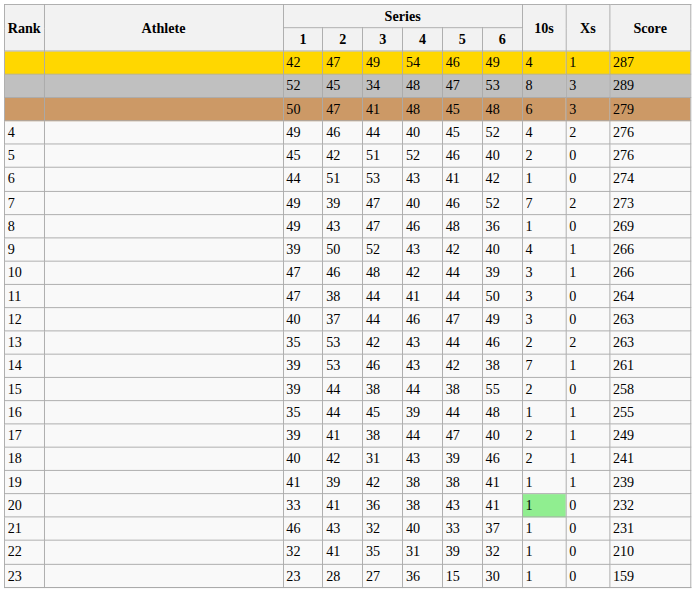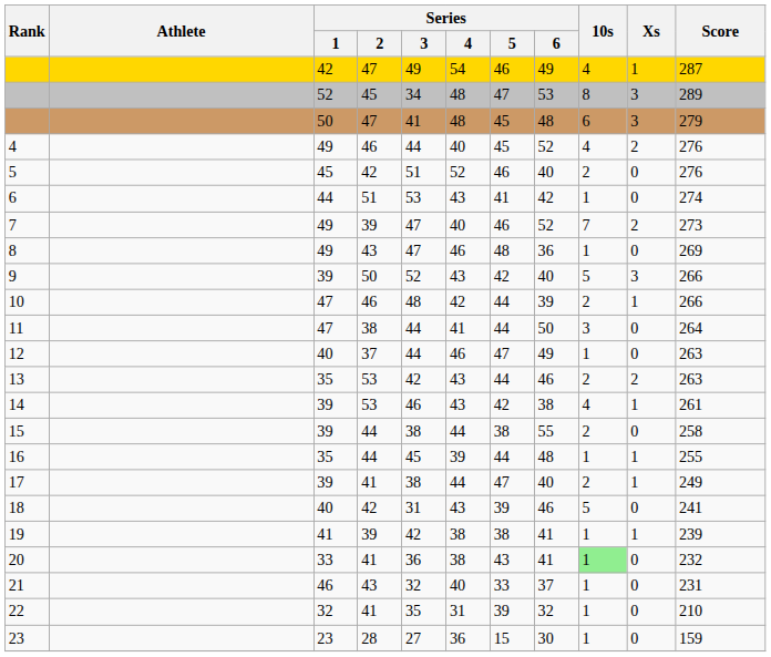9 | 10s: 4 -> 5
9 | Xs: 1 -> 3
10 | 10s: 3 -> 2
12 | 10s: 3 -> 1
14 | 10s: 7 -> 4
18 | 10s: 2 -> 5
18 | Xs: 1 -> 0
